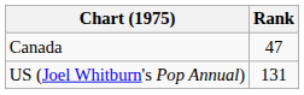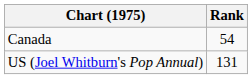Canada | Rank: 47 -> 54
